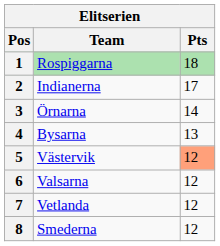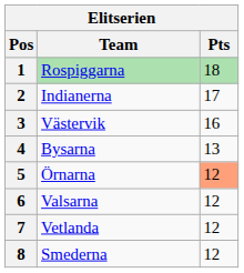3 | Team: Örnarna -> Västervik
3 | Pts: 14 -> 16
5 | Team: Västervik -> Örnarna
